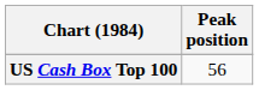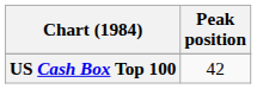US Cash Box Top 100 | Peak position: 56 -> 42
